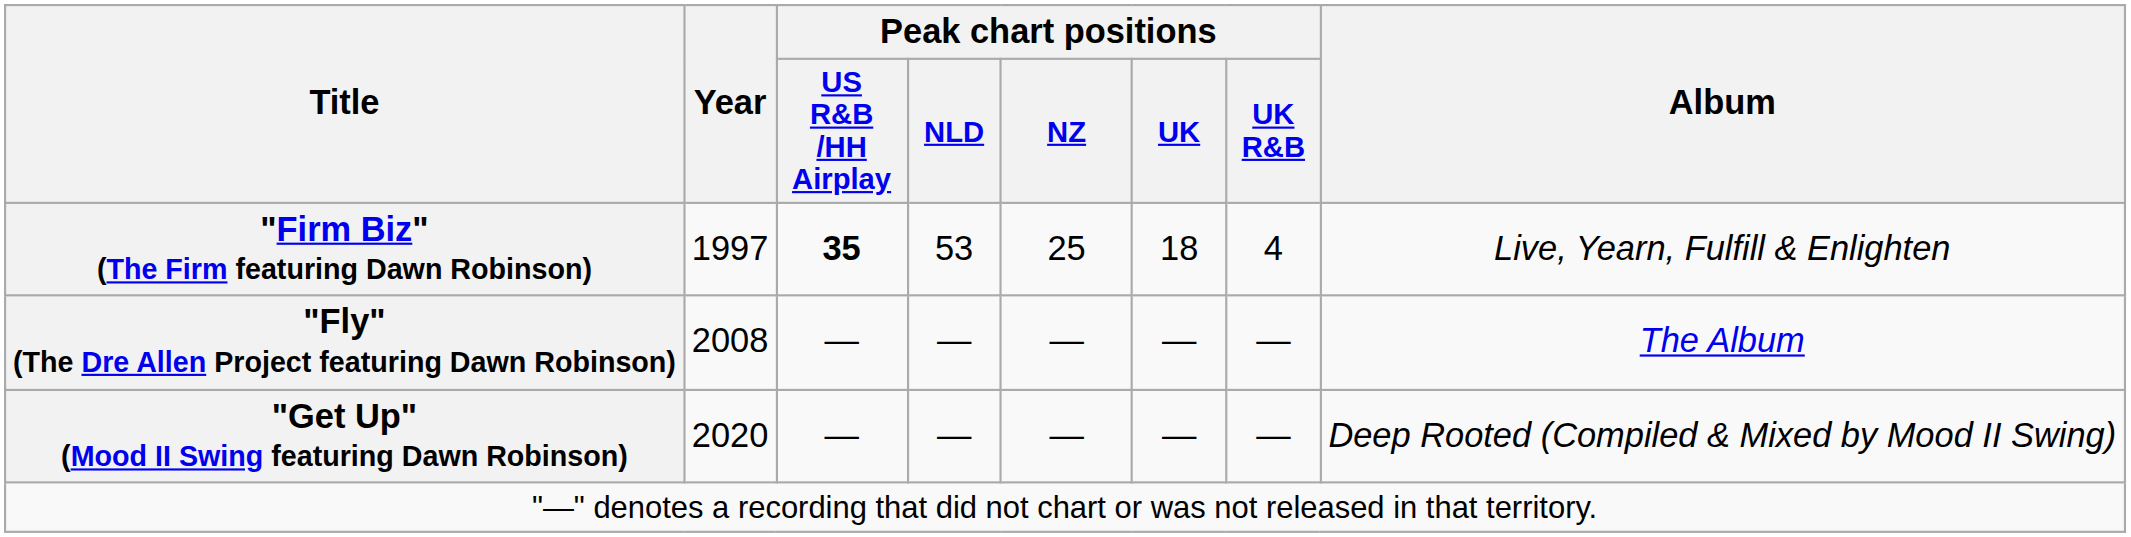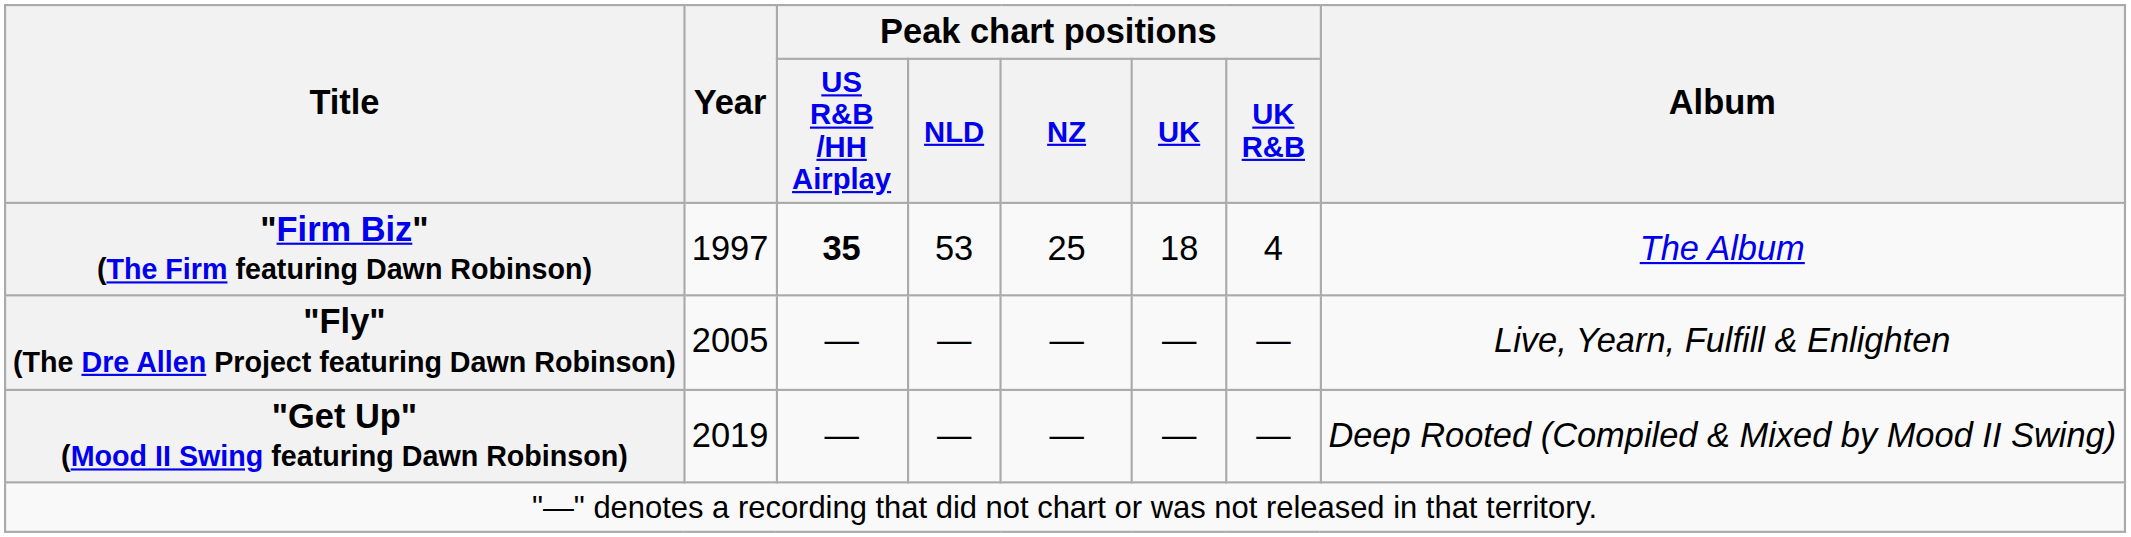"Firm Biz" (The Firm featuring Dawn Robinson) | Album: Live, Yearn, Fulfill & Enlighten -> The Album
"Fly" (The Dre Allen Project featuring Dawn Robinson) | Year: 2008 -> 2005
"Fly" (The Dre Allen Project featuring Dawn Robinson) | Album: The Album -> Live, Yearn, Fulfill & Enlighten
"Get Up" (Mood II Swing featuring Dawn Robinson) | Year: 2020 -> 2019
